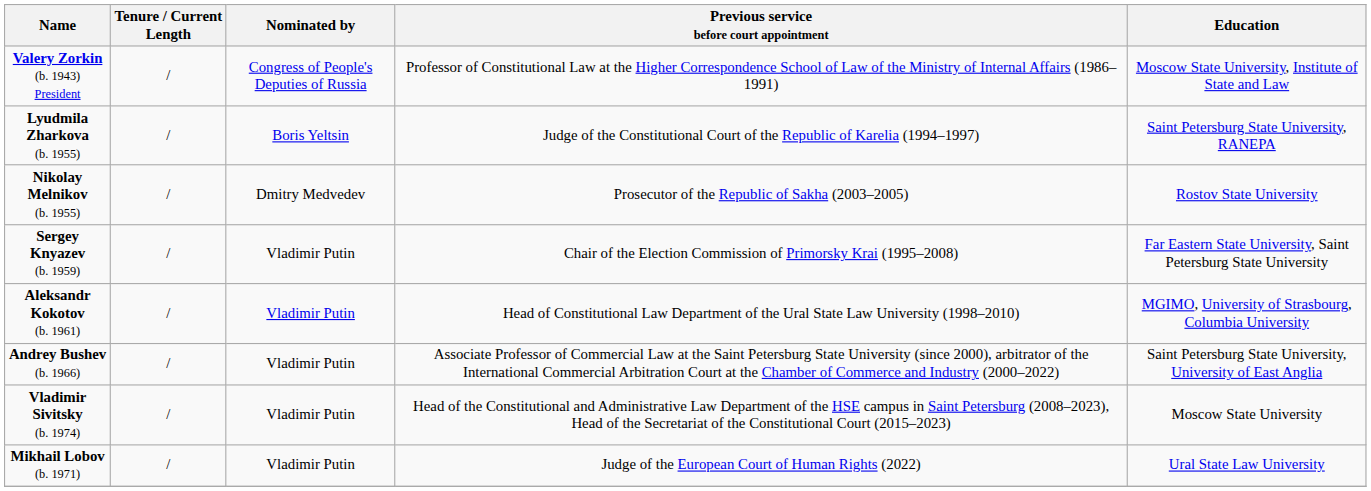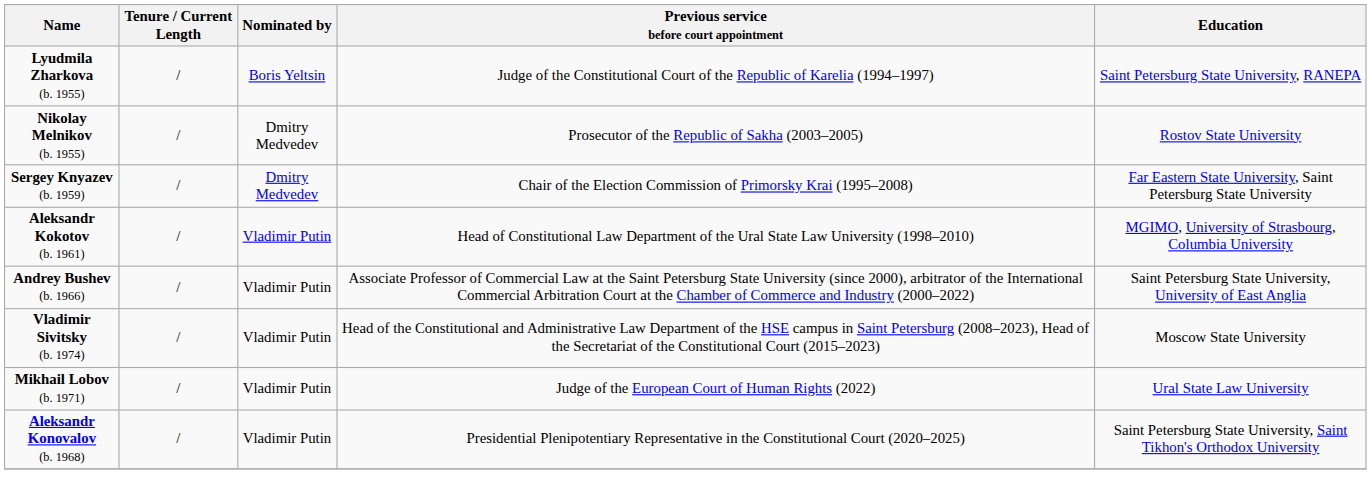- row: Valery Zorkin (b. 1943) President | / | Congress of People's Deputies of Russia | Professor of Constitutional Law at the Higher Correspondence School of Law of the Ministry of Internal Affairs (1986–1991) | Moscow State University, Institute of State and Law
Sergey Knyazev (b. 1959) | Nominated by: Vladimir Putin -> Dmitry Medvedev
+ row: Aleksandr Konovalov (b. 1968) | / | Vladimir Putin | Presidential Plenipotentiary Representative in the Constitutional Court (2020–2025) | Saint Petersburg State University, Saint Tikhon's Orthodox University
